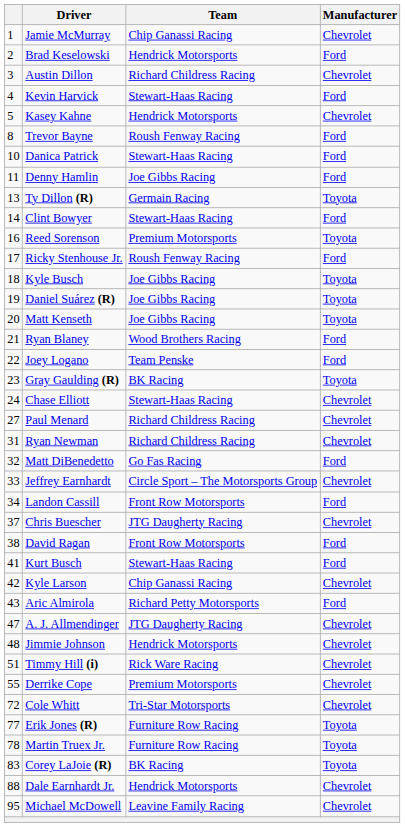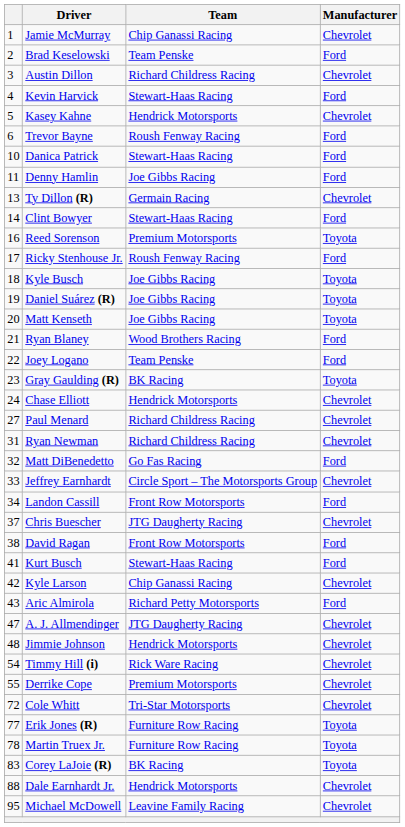Brad Keselowski | Team: Hendrick Motorsports -> Team Penske
Trevor Bayne | column 1: 8 -> 6
Ty Dillon (R) | Manufacturer: Toyota -> Chevrolet
Chase Elliott | Team: Stewart-Haas Racing -> Hendrick Motorsports
Timmy Hill (i) | column 1: 51 -> 54
